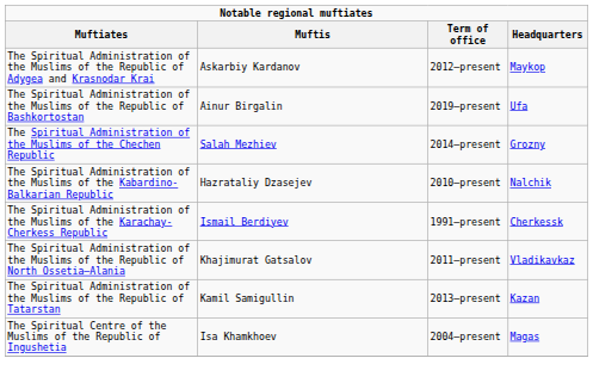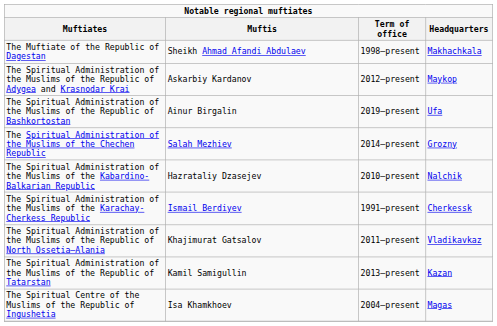+ row: The Muftiate of the Republic of Dagestan | Sheikh Ahmad Afandi Abdulaev | 1998–present | Makhachkala
